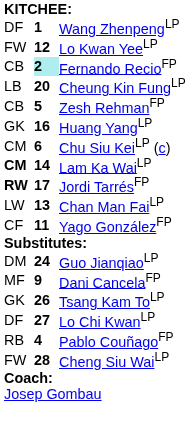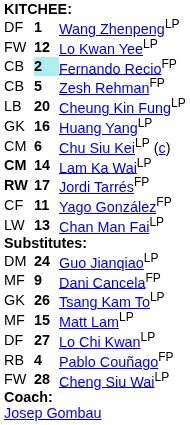rows swapped: Zesh RehmanFP <-> Cheung Kin FungLP
rows swapped: Chan Man FaiLP <-> Yago GonzálezFP
+ row: MF | 15 | Matt LamLP
